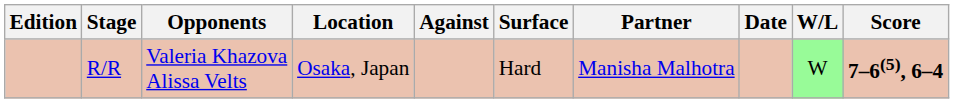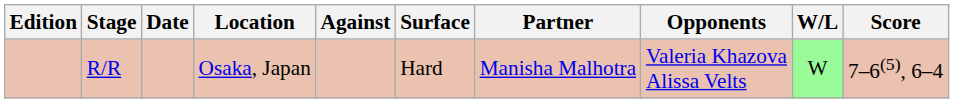columns swapped: Date <-> Opponents
R/R | Score: bold -> normal
